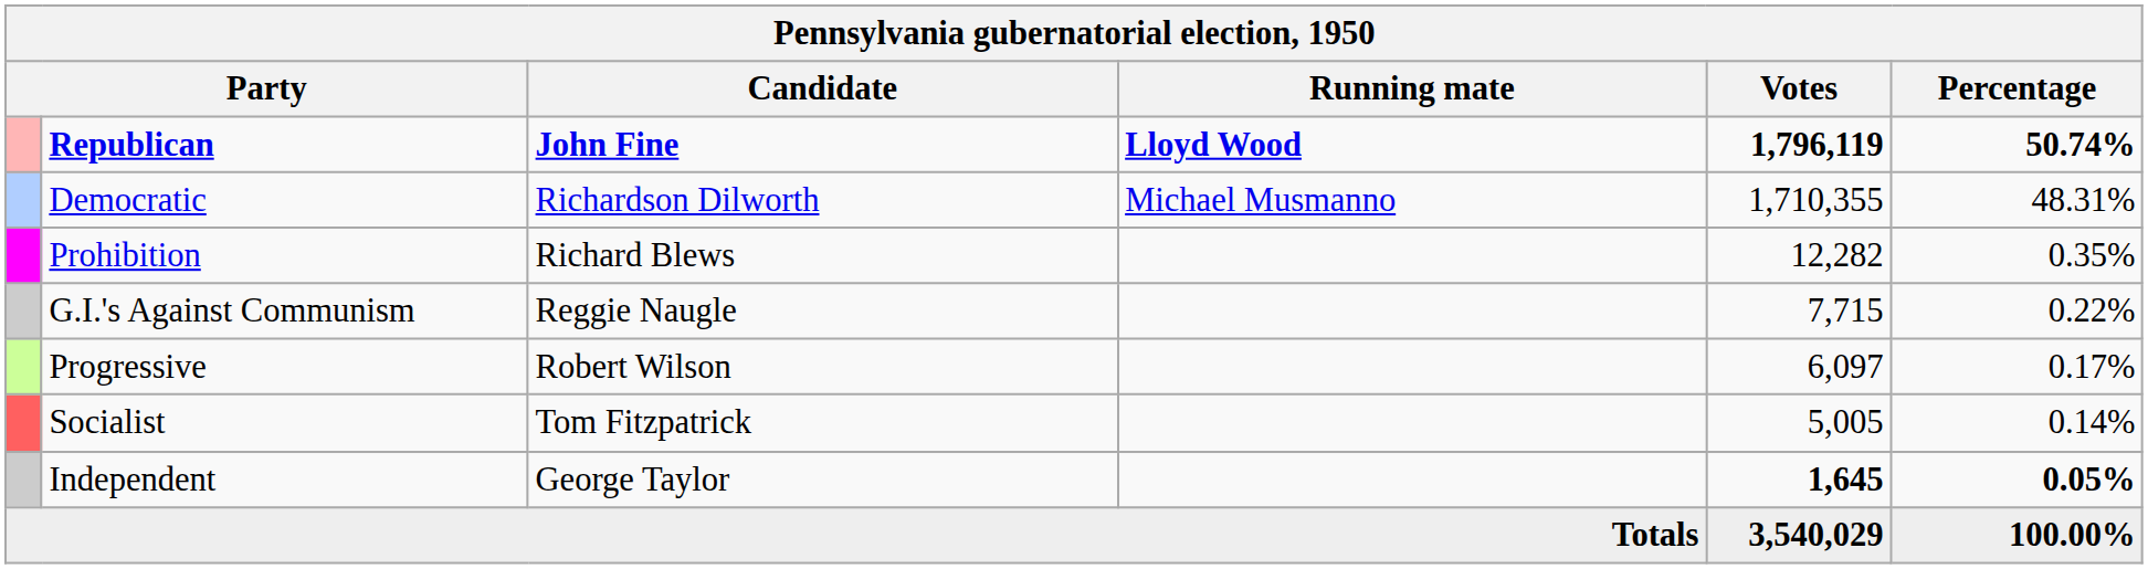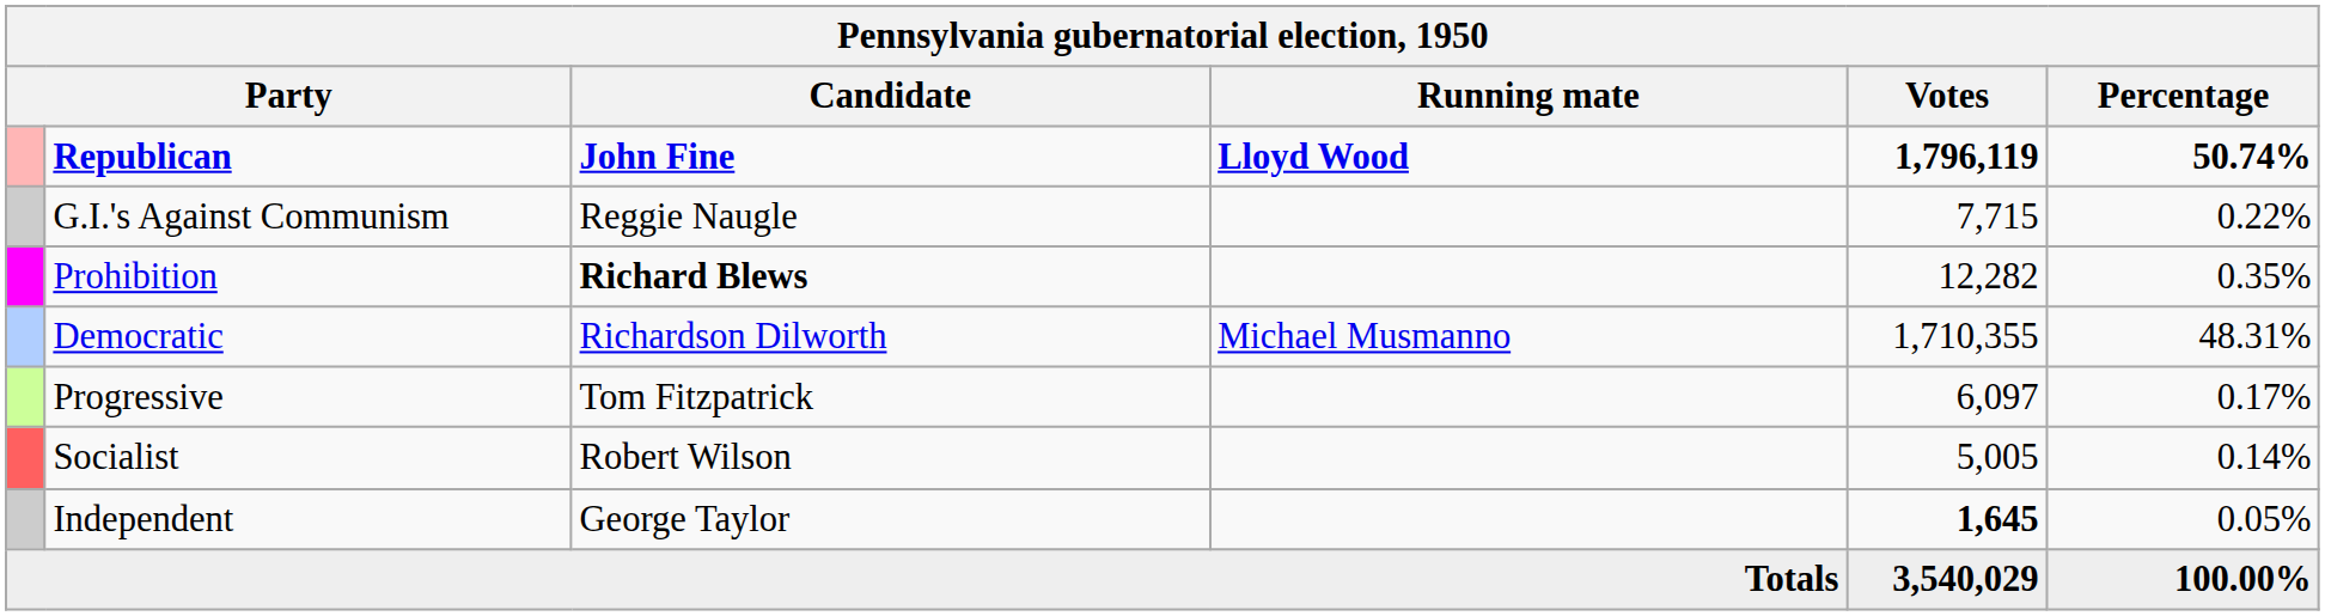rows swapped: Democratic <-> G.I.'s Against Communism
Prohibition | Candidate: normal -> bold
Progressive | Candidate: Robert Wilson -> Tom Fitzpatrick
Socialist | Candidate: Tom Fitzpatrick -> Robert Wilson
Independent | Percentage: bold -> normal
